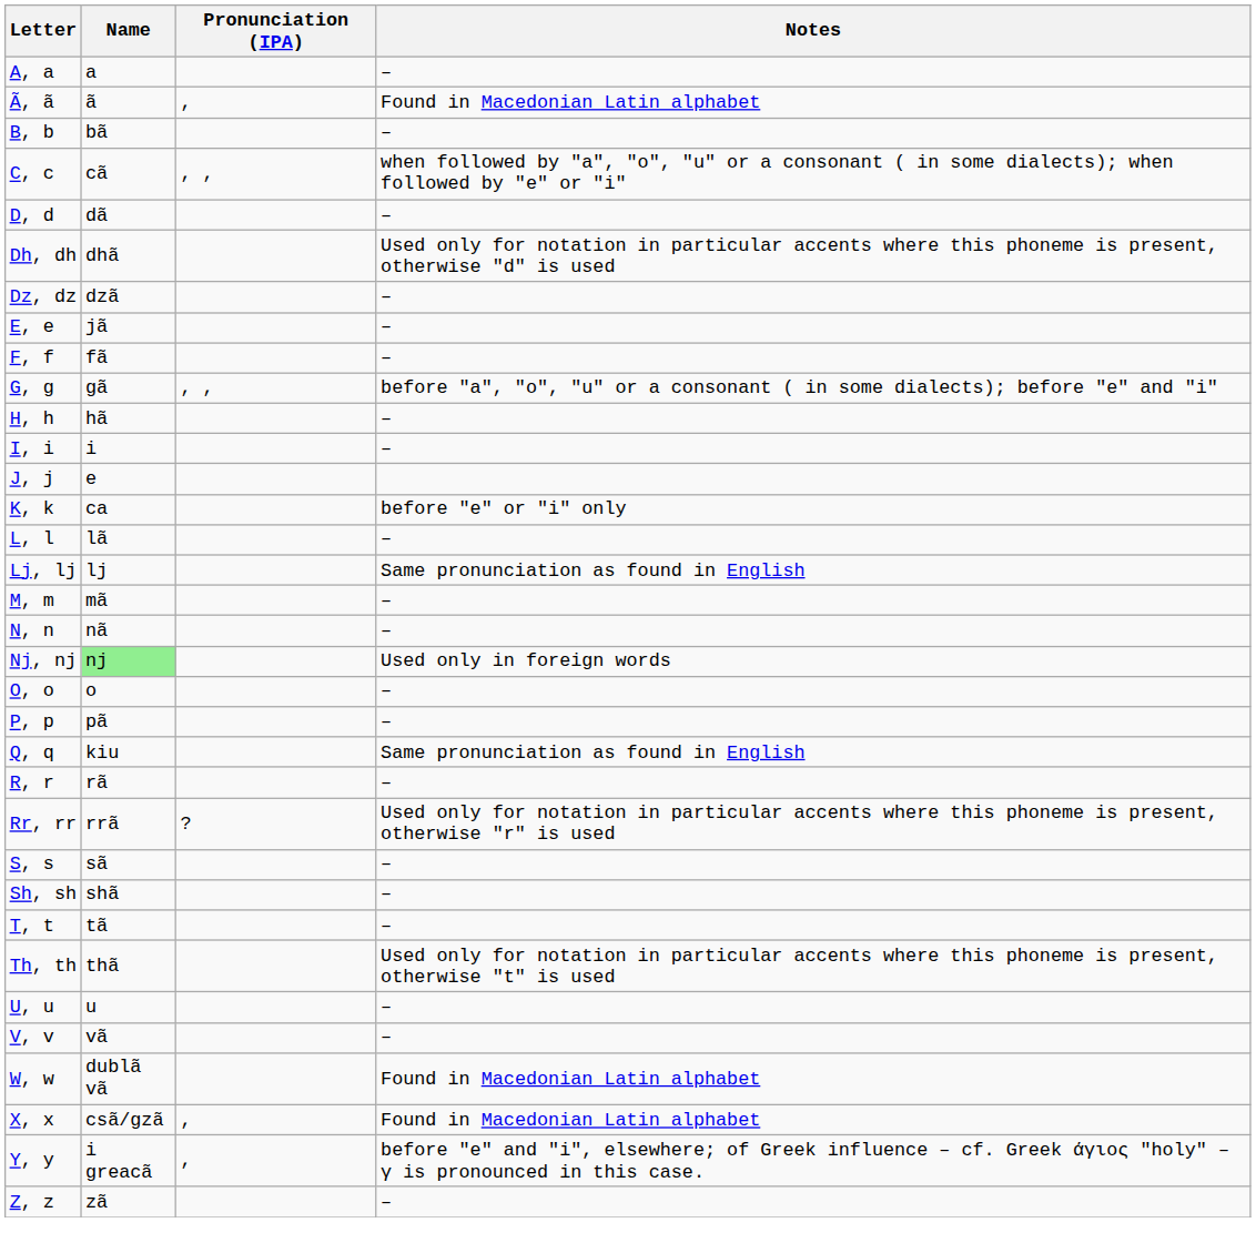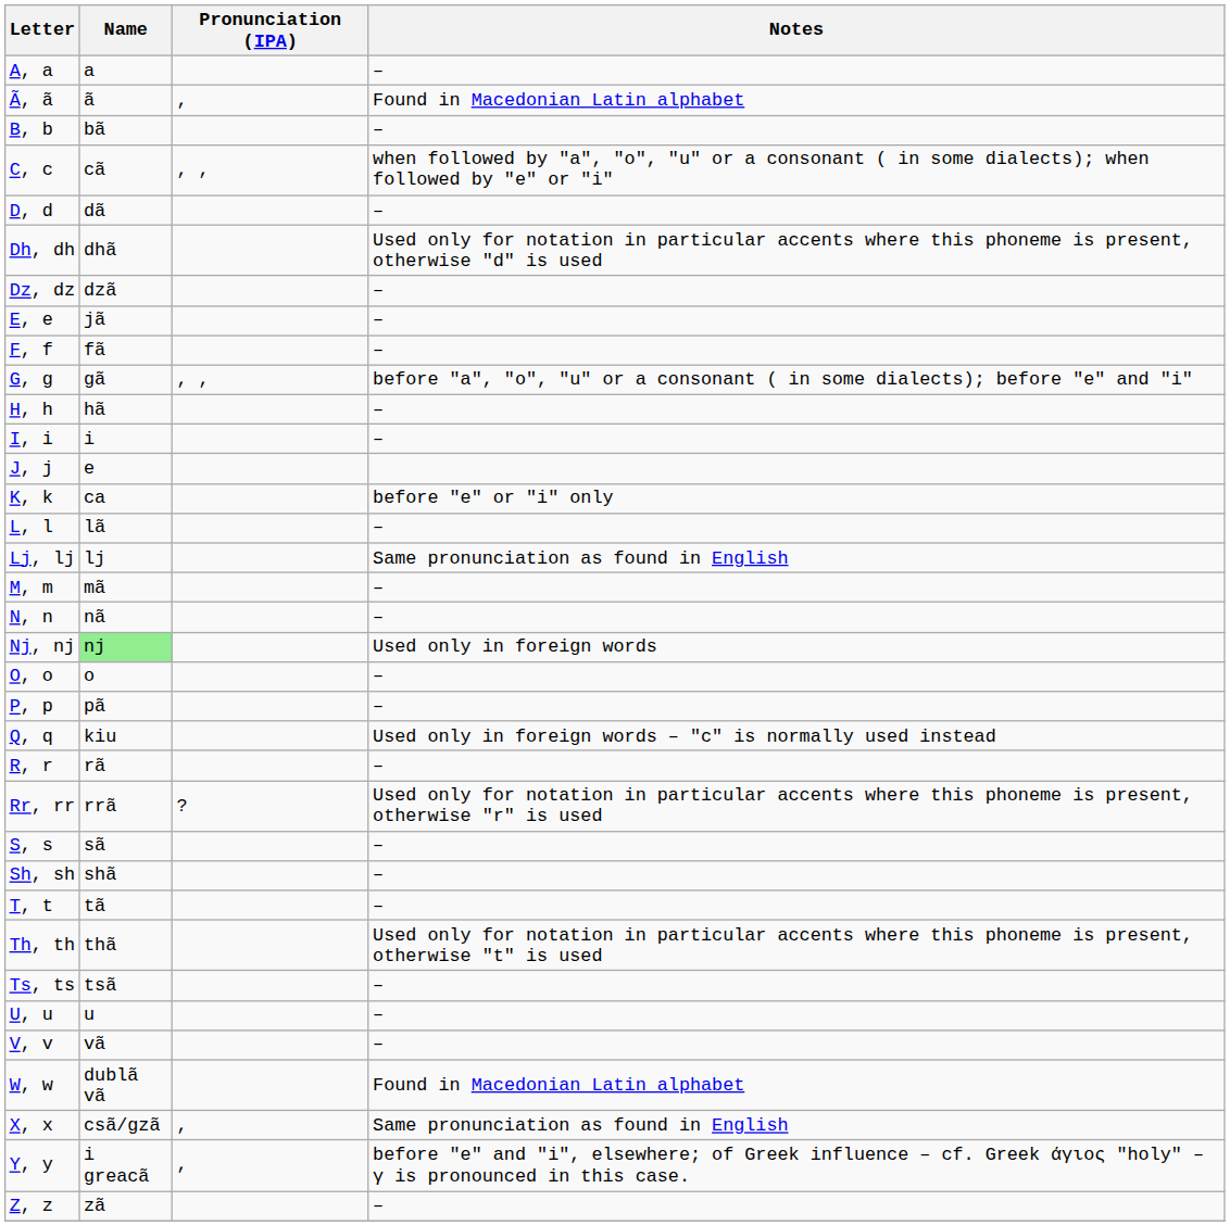Q, q | Notes: Same pronunciation as found in English -> Used only in foreign words – "c" is normally used instead
+ row: Ts, ts | tsã | –
X, x | Notes: Found in Macedonian Latin alphabet -> Same pronunciation as found in English
